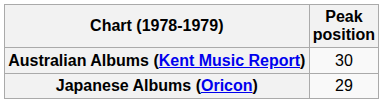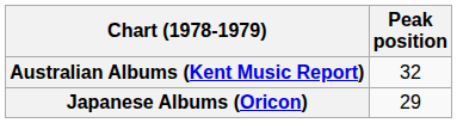Australian Albums (Kent Music Report) | Peak position: 30 -> 32
